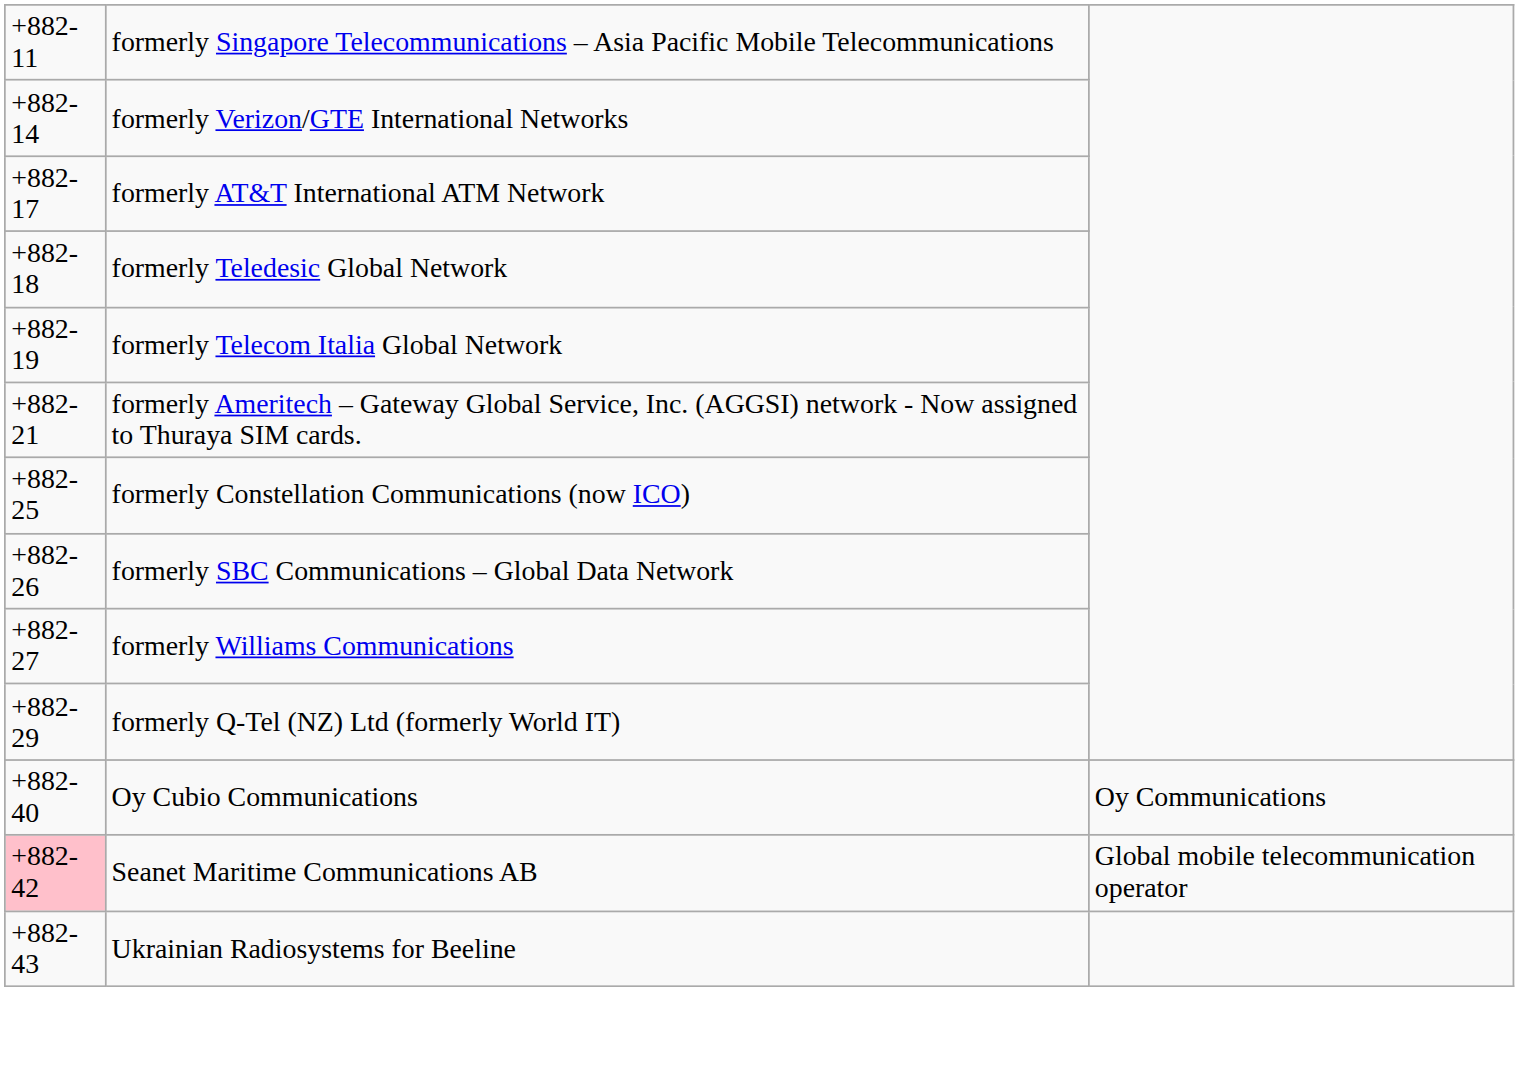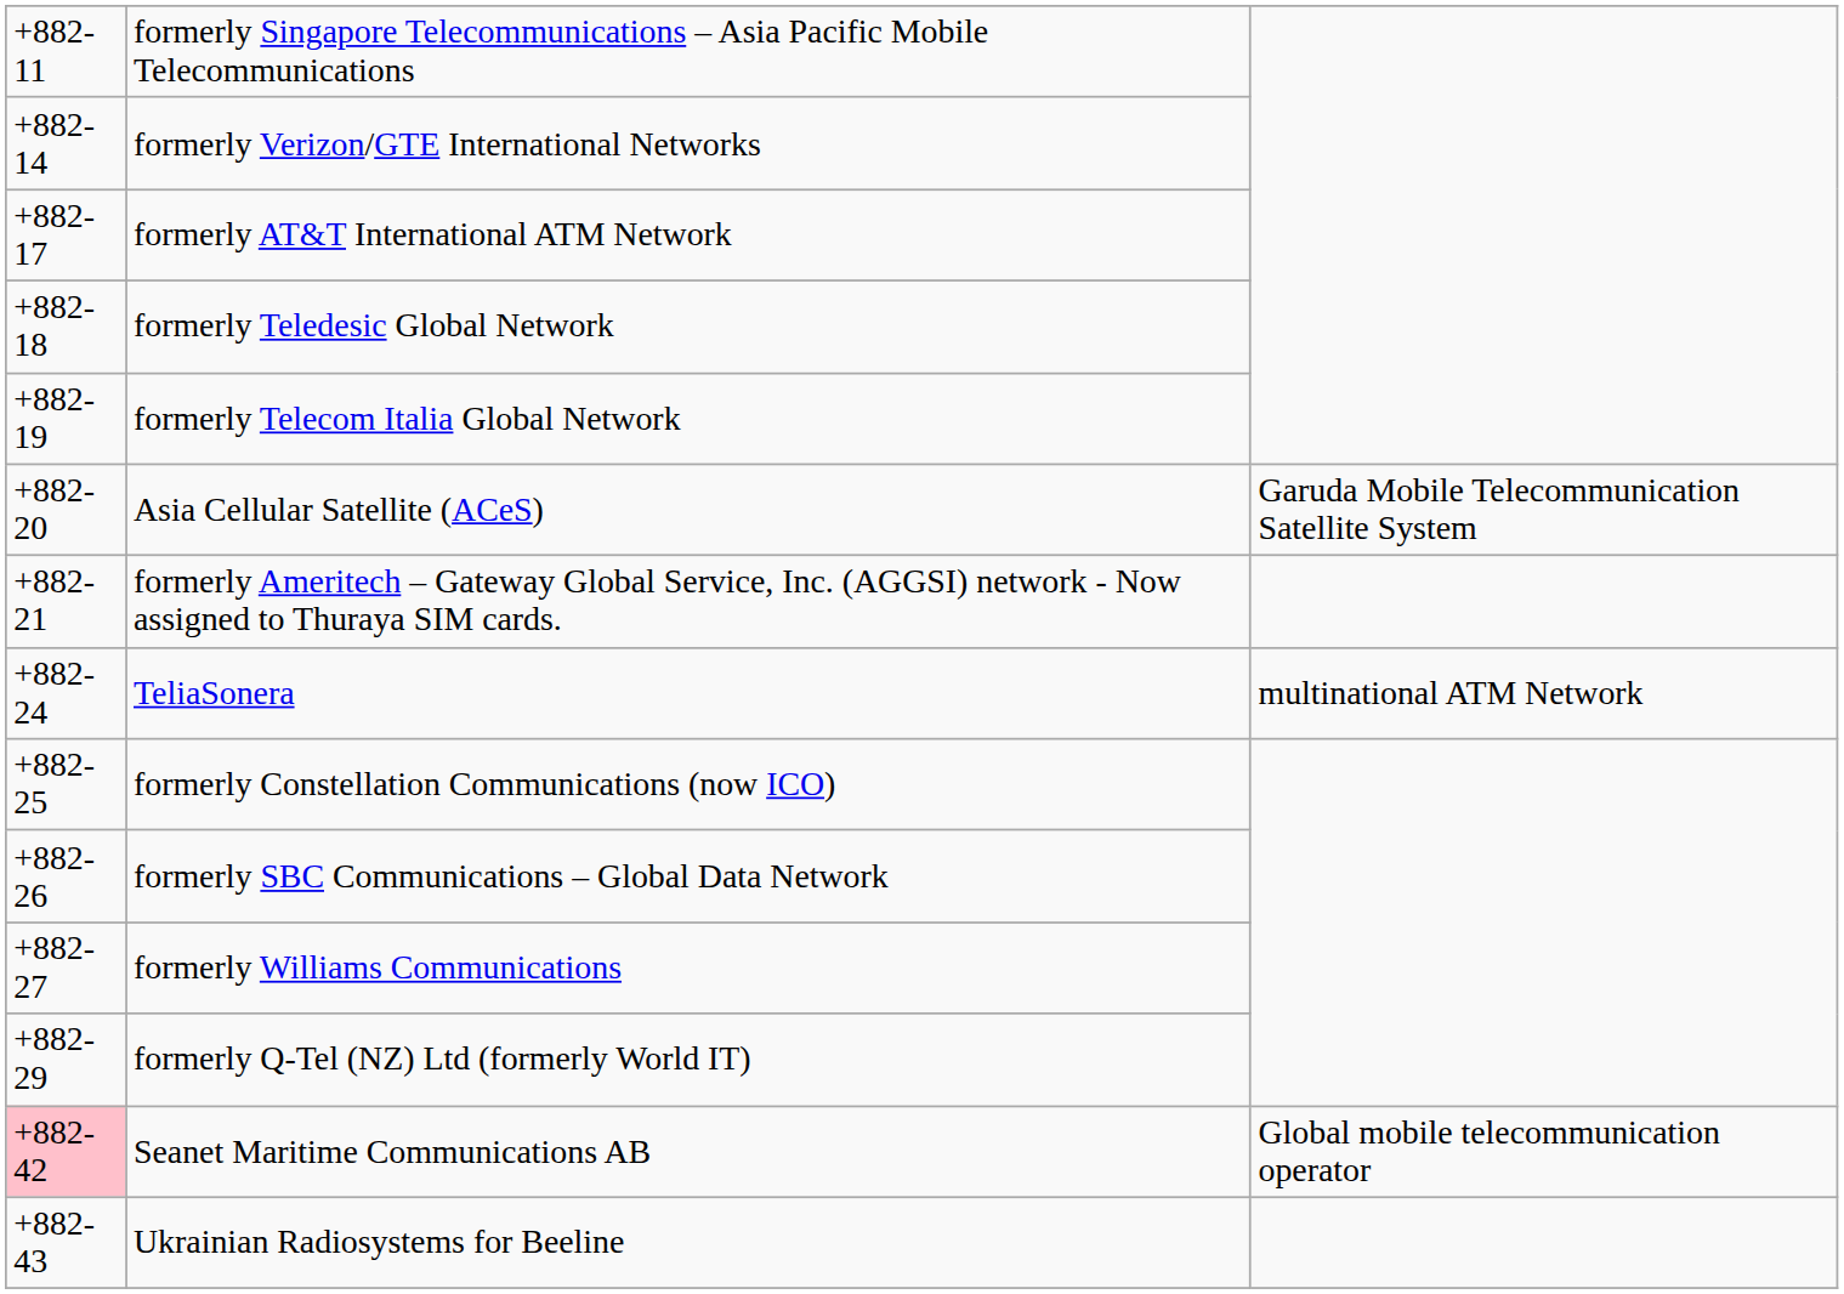+ row: +882-20 | Asia Cellular Satellite (ACeS) | Garuda Mobile Telecommunication Satellite System
+ row: +882-24 | TeliaSonera | multinational ATM Network
- row: +882-40 | Oy Cubio Communications | Oy Communications
